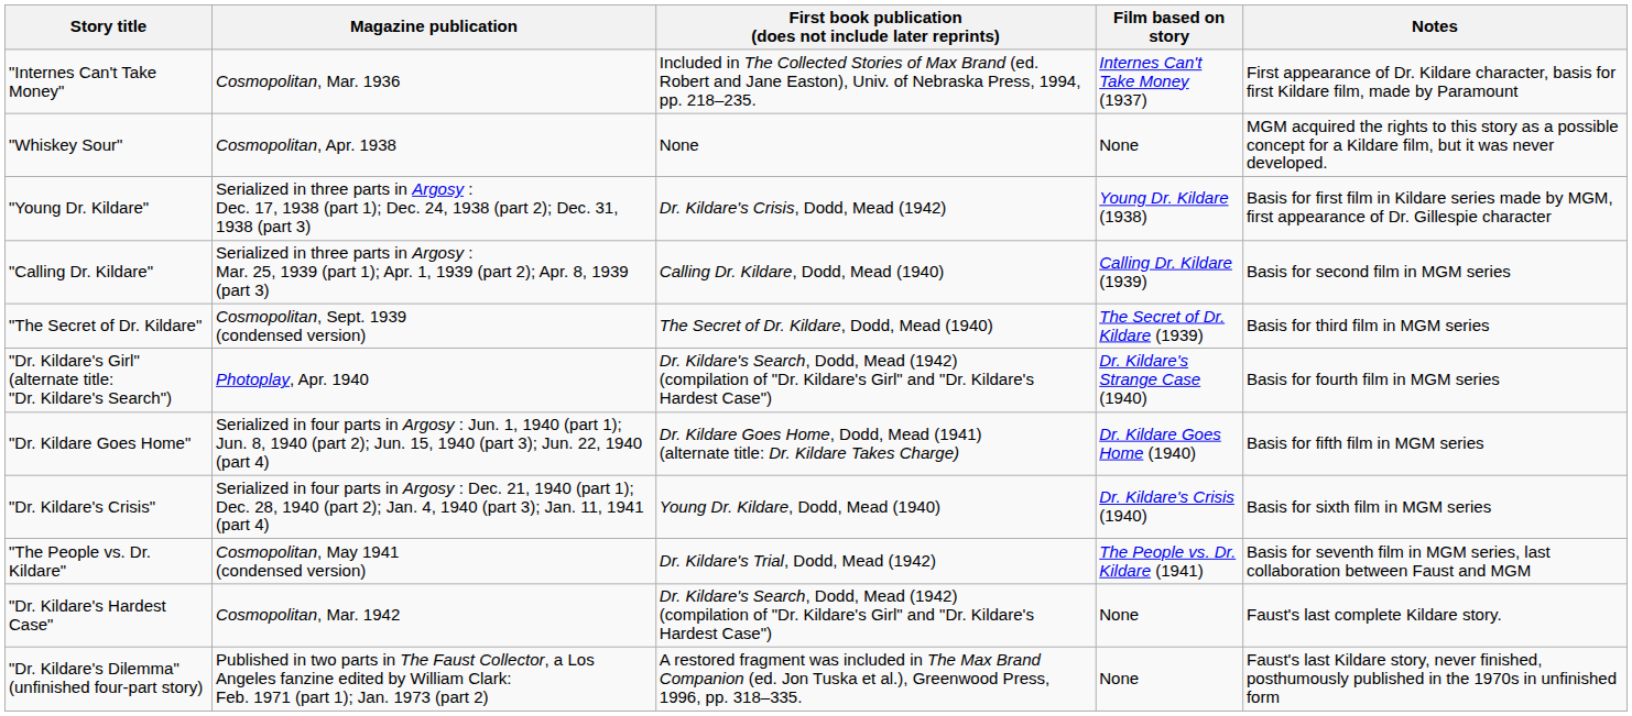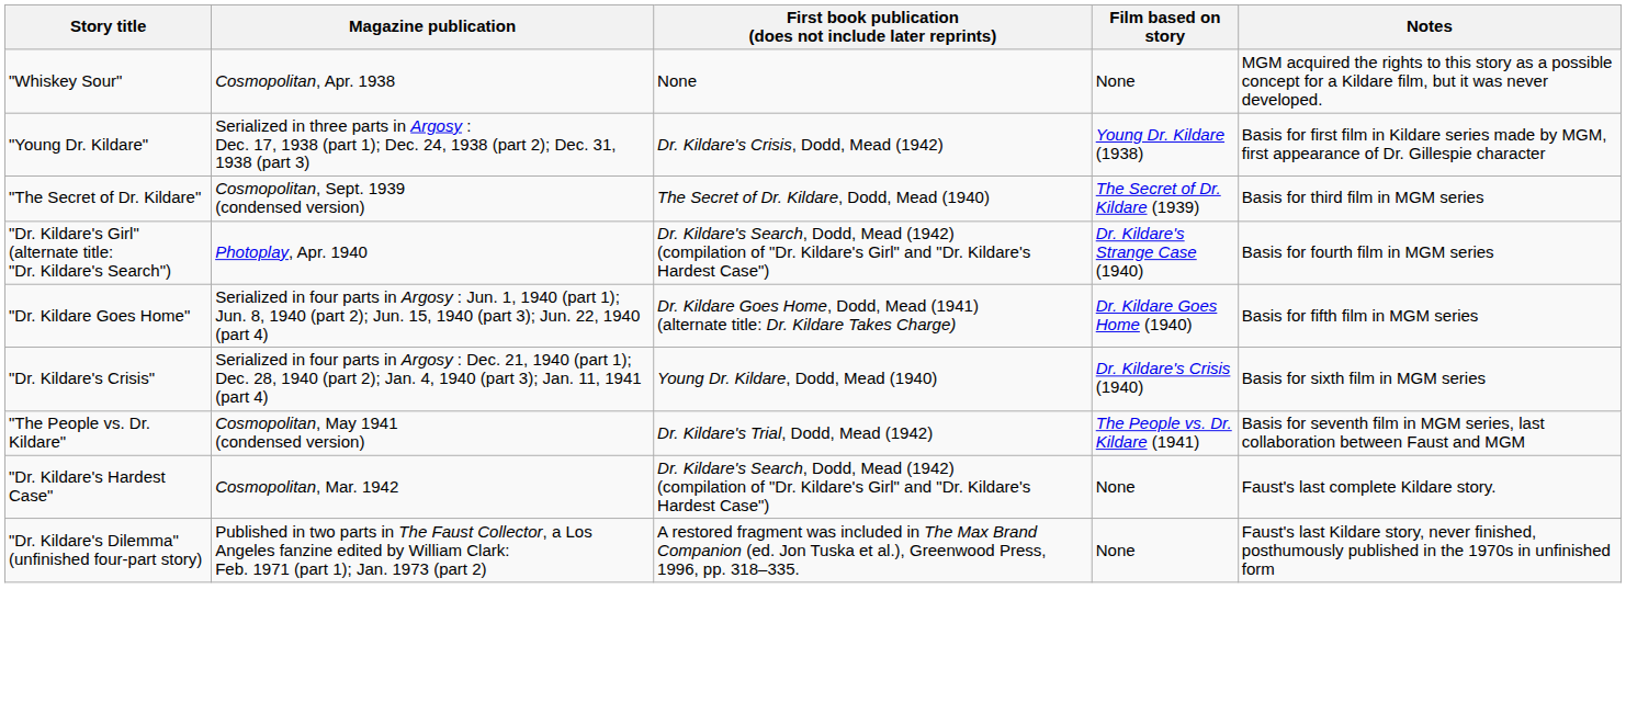- row: "Internes Can't Take Money" | Cosmopolitan, Mar. 1936 | Included in The Collected Stories of Max Brand (ed. Robert and Jane Easton), Univ. of Nebraska Press, 1994, pp. 218–235. | Internes Can't Take Money (1937) | First appearance of Dr. Kildare character, basis for first Kildare film, made by Paramount
- row: "Calling Dr. Kildare" | Serialized in three parts in Argosy : Mar. 25, 1939 (part 1); Apr. 1, 1939 (part 2); Apr. 8, 1939 (part 3) | Calling Dr. Kildare, Dodd, Mead (1940) | Calling Dr. Kildare (1939) | Basis for second film in MGM series
